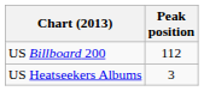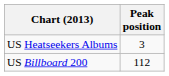rows swapped: US Billboard 200 <-> US Heatseekers Albums
